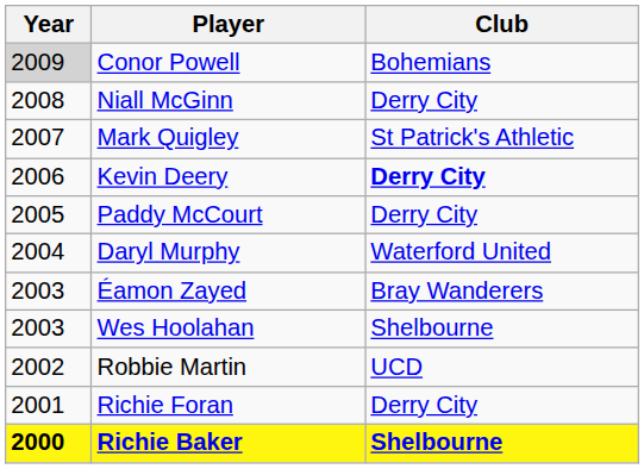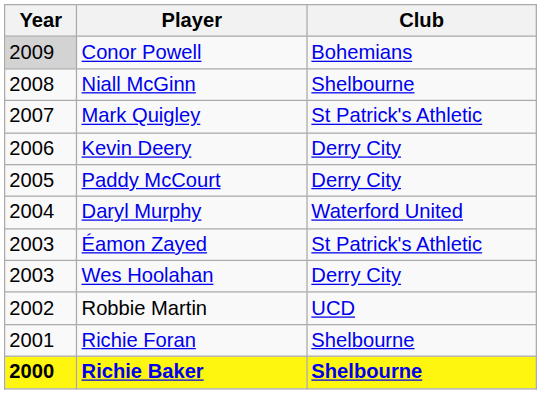Niall McGinn | Club: Derry City -> Shelbourne
Kevin Deery | Club: bold -> normal
Éamon Zayed | Club: Bray Wanderers -> St Patrick's Athletic
Wes Hoolahan | Club: Shelbourne -> Derry City
Richie Foran | Club: Derry City -> Shelbourne
